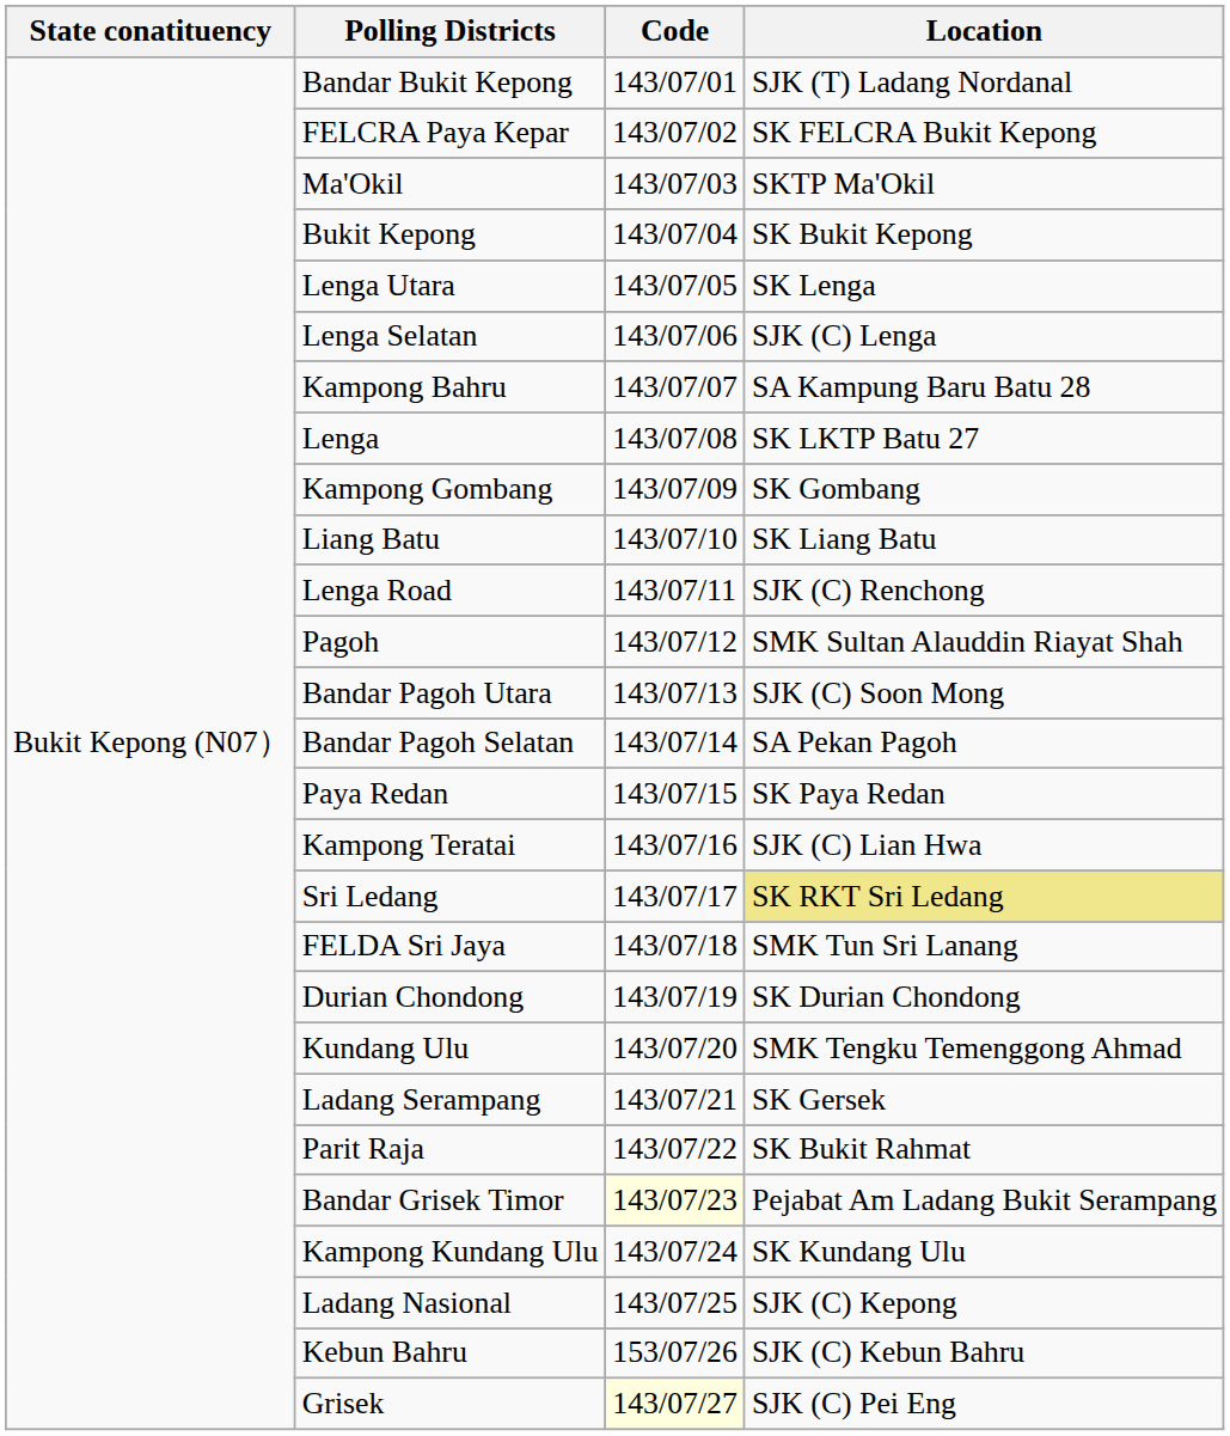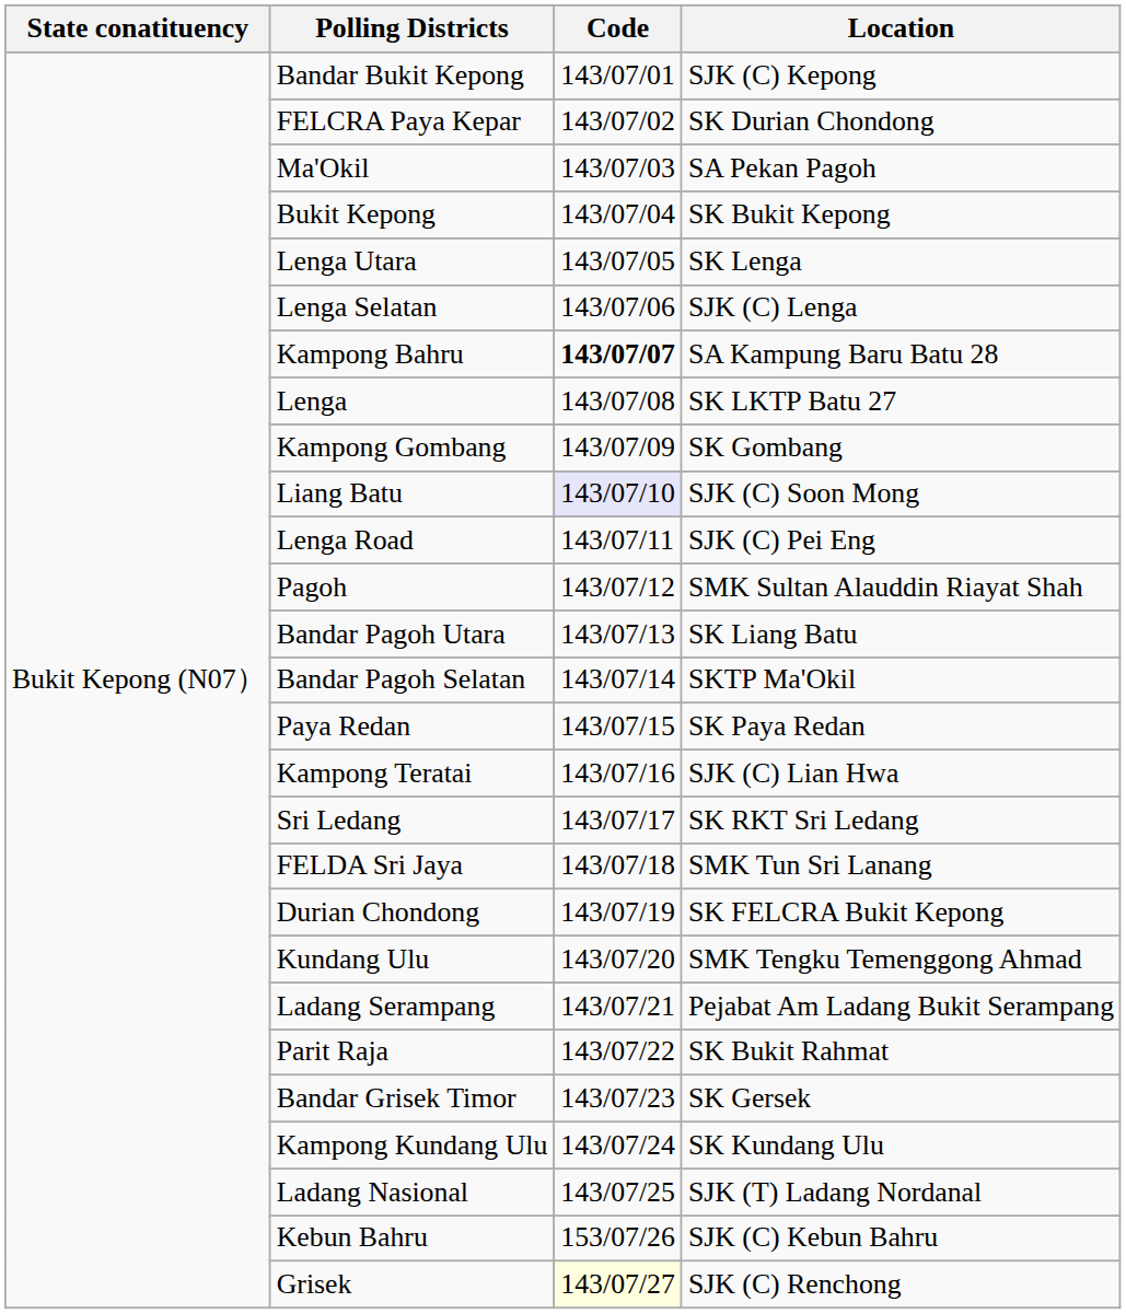Bandar Bukit Kepong | Location: SJK (T) Ladang Nordanal -> SJK (C) Kepong
FELCRA Paya Kepar | Location: SK FELCRA Bukit Kepong -> SK Durian Chondong
Ma'Okil | Location: SKTP Ma'Okil -> SA Pekan Pagoh
Kampong Bahru | Code: normal -> bold
Liang Batu | Code: no background -> lavender background
Liang Batu | Location: SK Liang Batu -> SJK (C) Soon Mong
Lenga Road | Location: SJK (C) Renchong -> SJK (C) Pei Eng
Bandar Pagoh Utara | Location: SJK (C) Soon Mong -> SK Liang Batu
Bandar Pagoh Selatan | Location: SA Pekan Pagoh -> SKTP Ma'Okil
Sri Ledang | Location: khaki background -> no background
Durian Chondong | Location: SK Durian Chondong -> SK FELCRA Bukit Kepong
Ladang Serampang | Location: SK Gersek -> Pejabat Am Ladang Bukit Serampang
Bandar Grisek Timor | Code: lightyellow background -> no background
Bandar Grisek Timor | Location: Pejabat Am Ladang Bukit Serampang -> SK Gersek
Ladang Nasional | Location: SJK (C) Kepong -> SJK (T) Ladang Nordanal
Grisek | Location: SJK (C) Pei Eng -> SJK (C) Renchong
